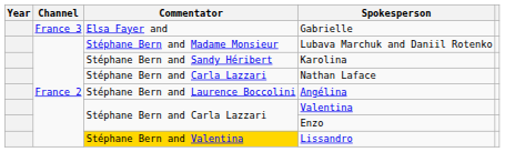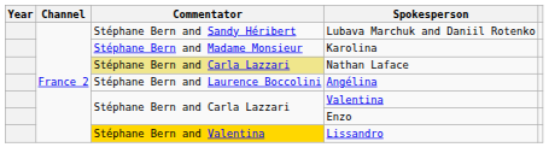- row: France 3 | Elsa Fayer and | Gabrielle
Lubava Marchuk and Daniil Rotenko | Commentator: Stéphane Bern and Madame Monsieur -> Stéphane Bern and Sandy Héribert
Karolina | Commentator: Stéphane Bern and Sandy Héribert -> Stéphane Bern and Madame Monsieur
Nathan Laface | Commentator: no background -> khaki background
